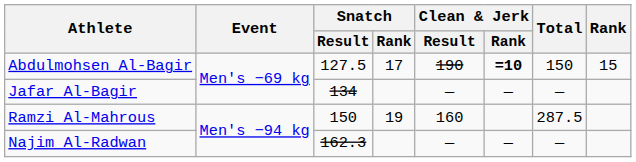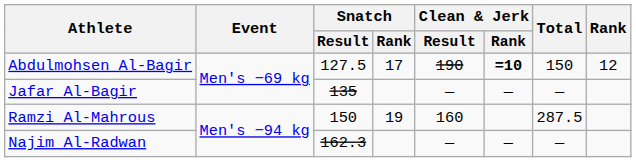Abdulmohsen Al-Bagir | Rank: 15 -> 12
Jafar Al-Bagir | Snatch / Result: 134 -> 135
